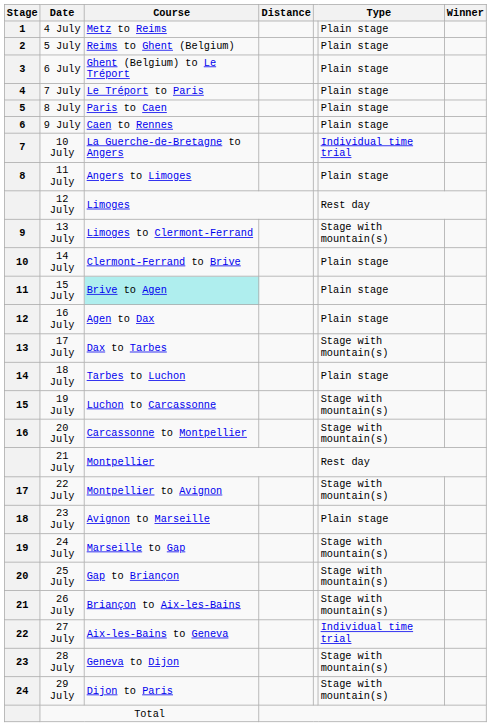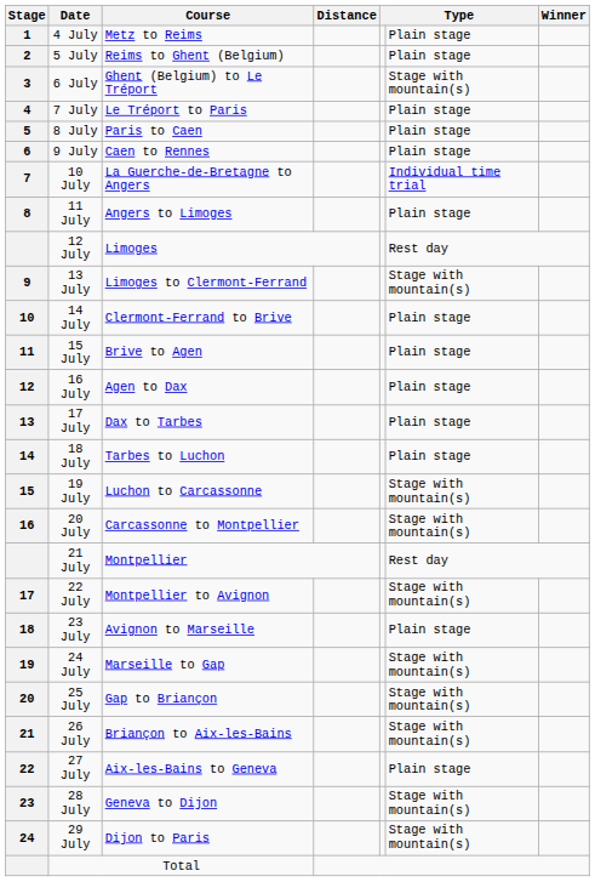6 July | column 6: Plain stage -> Stage with mountain(s)
15 July | Course: paleturquoise background -> no background
17 July | column 6: Stage with mountain(s) -> Plain stage
27 July | column 6: Individual time trial -> Plain stage
